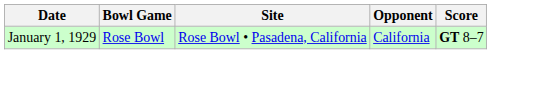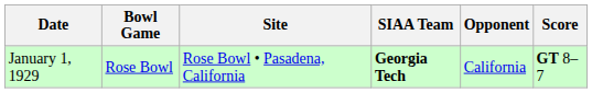+ column: SIAA Team | Georgia Tech
